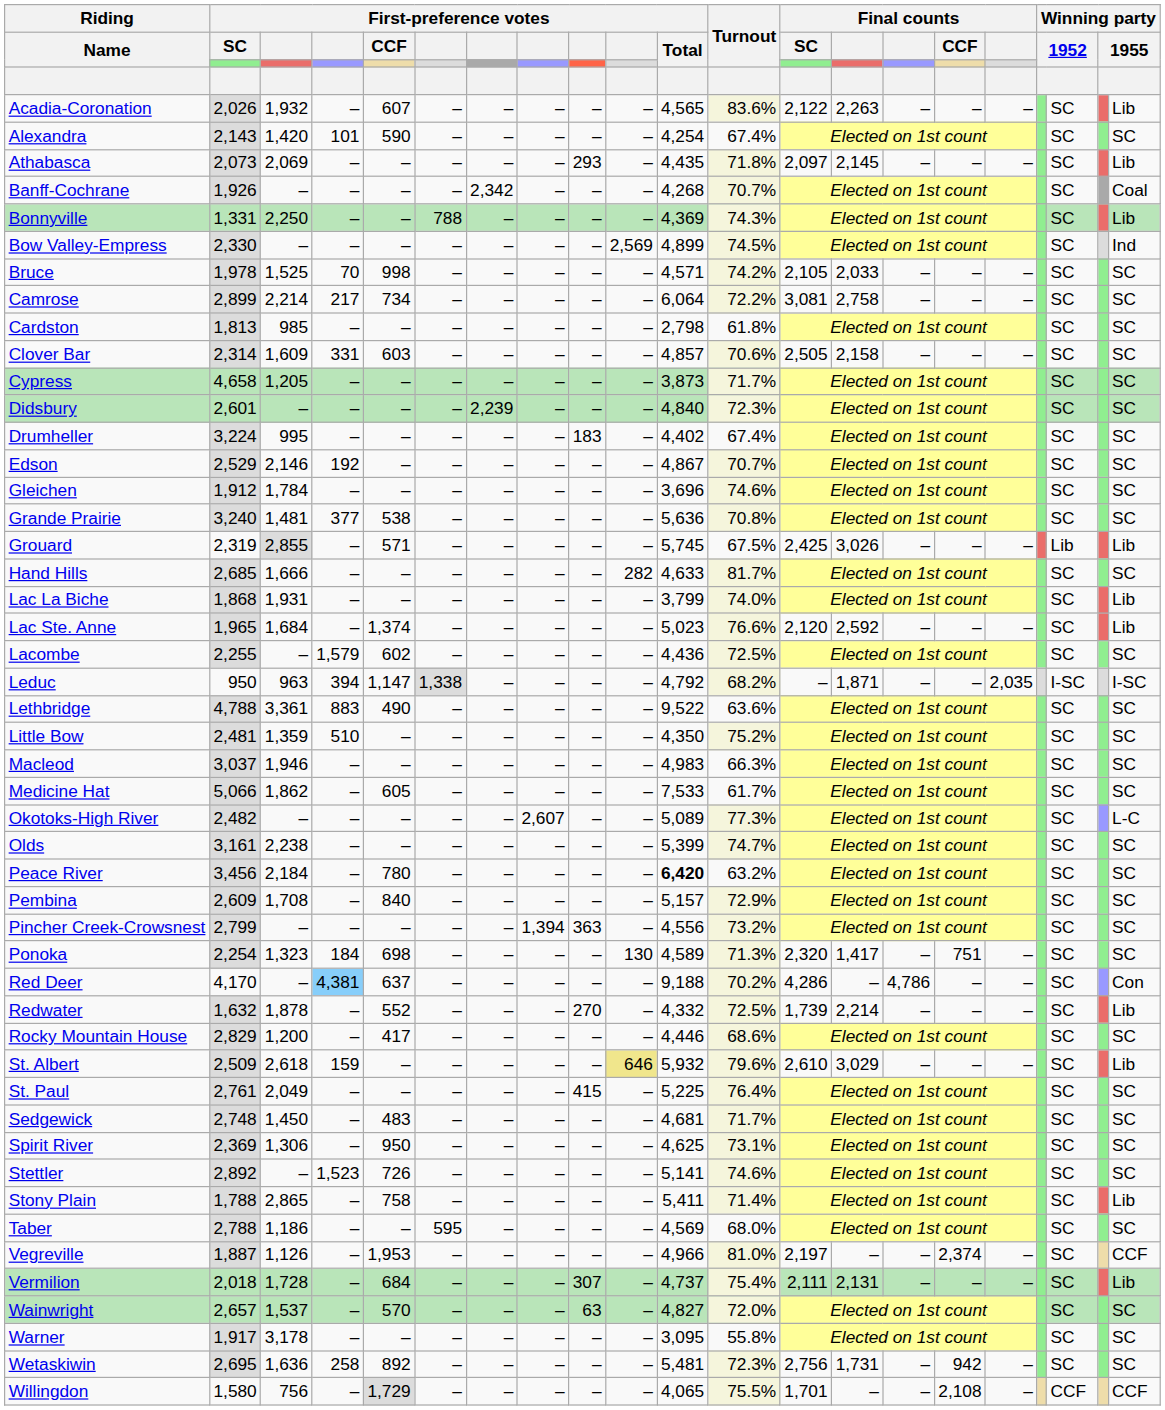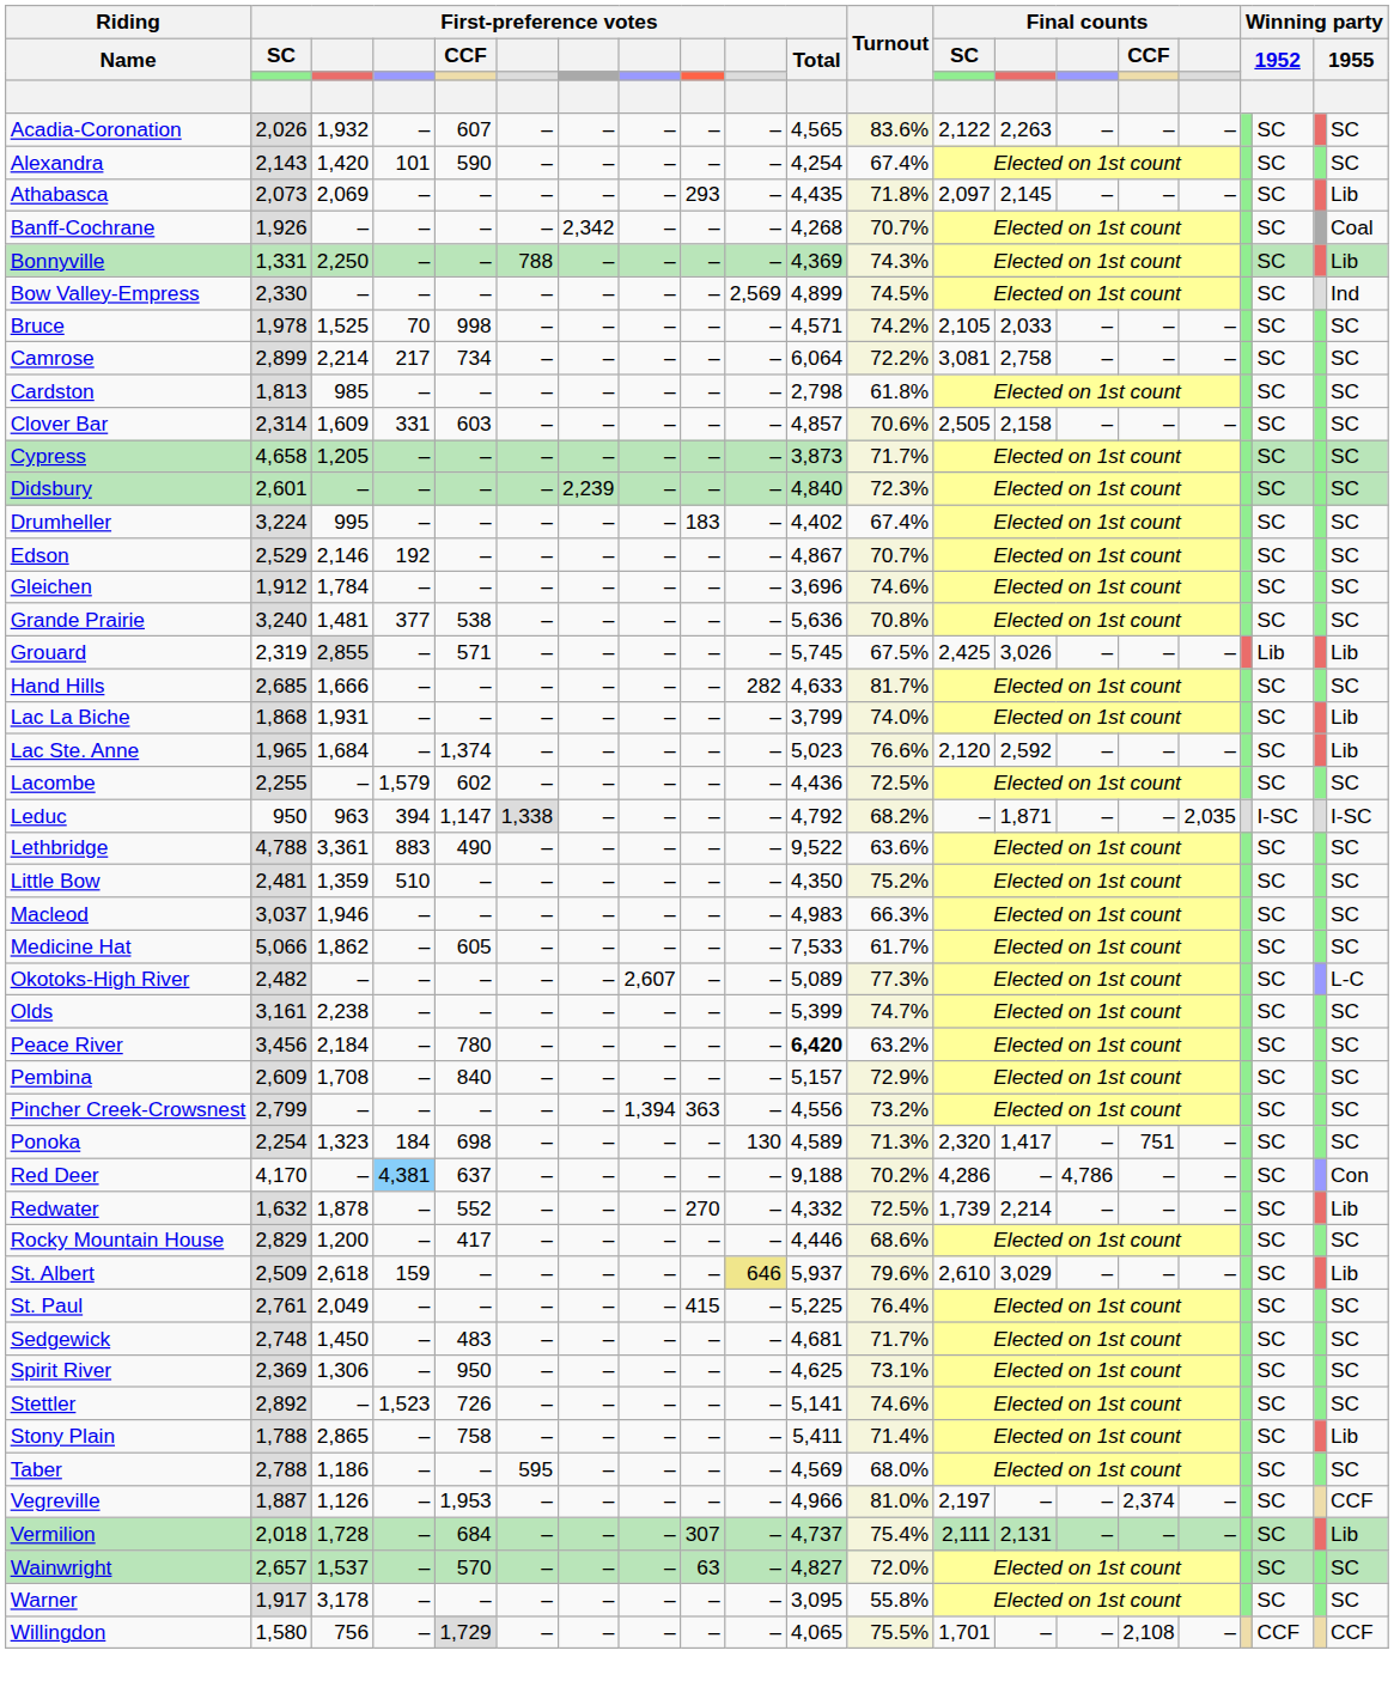Acadia-Coronation | column 21: Lib -> SC
St. Albert | First-preference votes / Total: 5,932 -> 5,937
- row: Wetaskiwin | 2,695 | 1,636 | 258 | 892 | – | – | – | – | – | 5,481 | 72.3% | 2,756 | 1,731 | – | 942 | – | SC | SC
